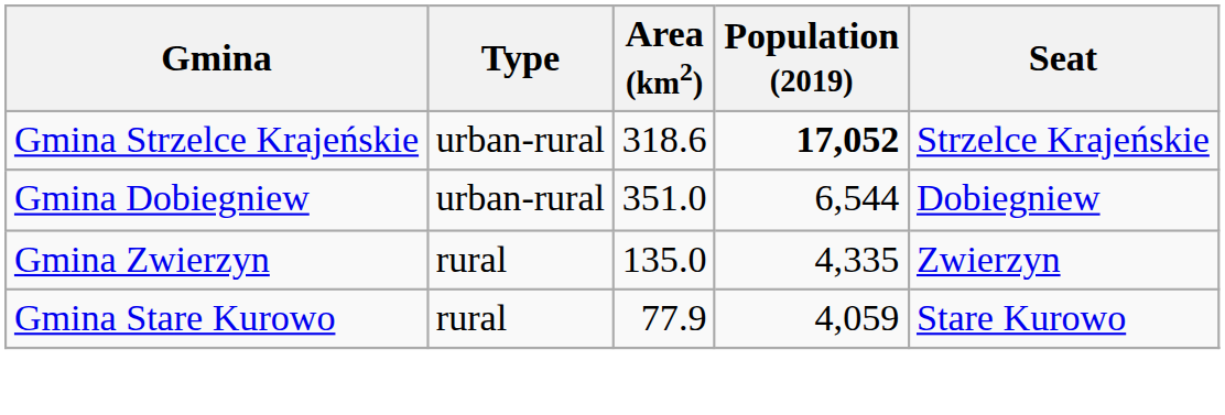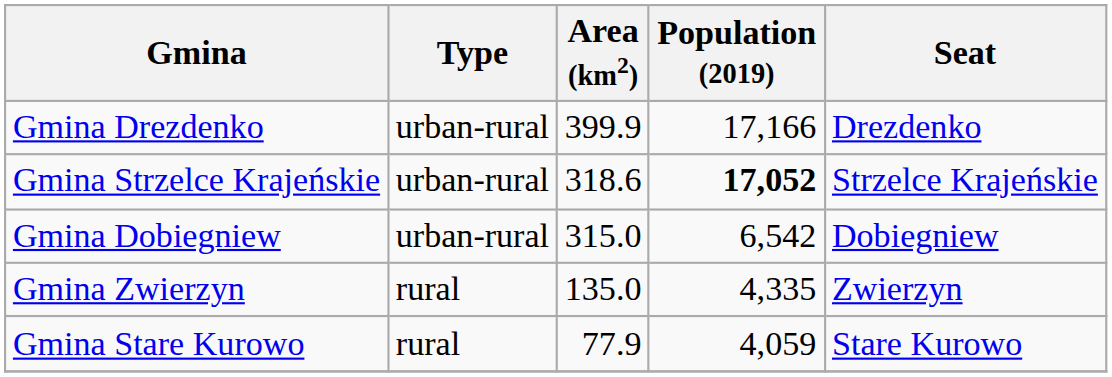+ row: Gmina Drezdenko | urban-rural | 399.9 | 17,166 | Drezdenko
Gmina Dobiegniew | Area (km2): 351.0 -> 315.0
Gmina Dobiegniew | Population (2019): 6,544 -> 6,542
